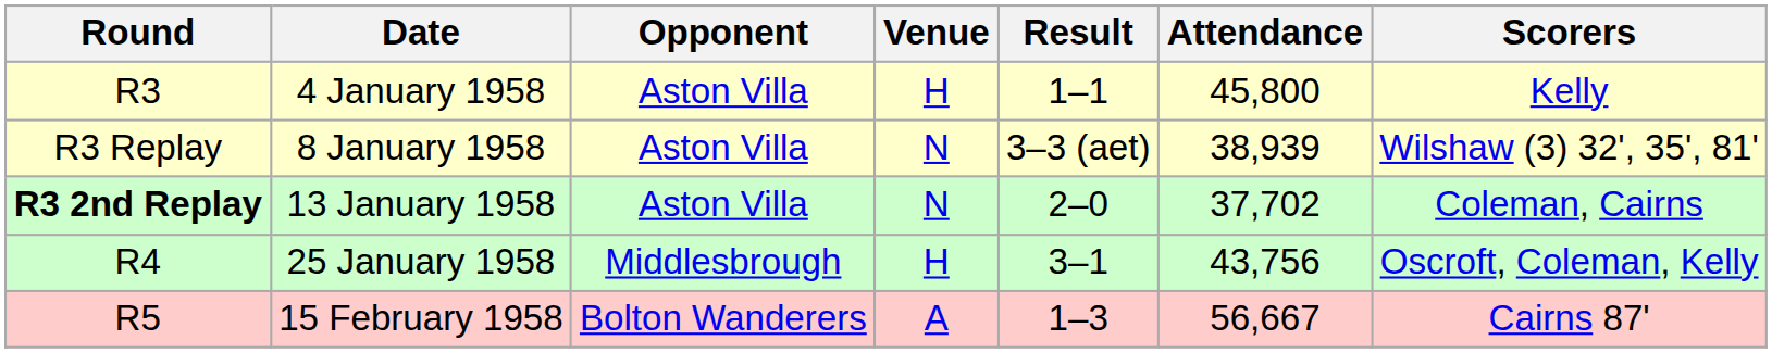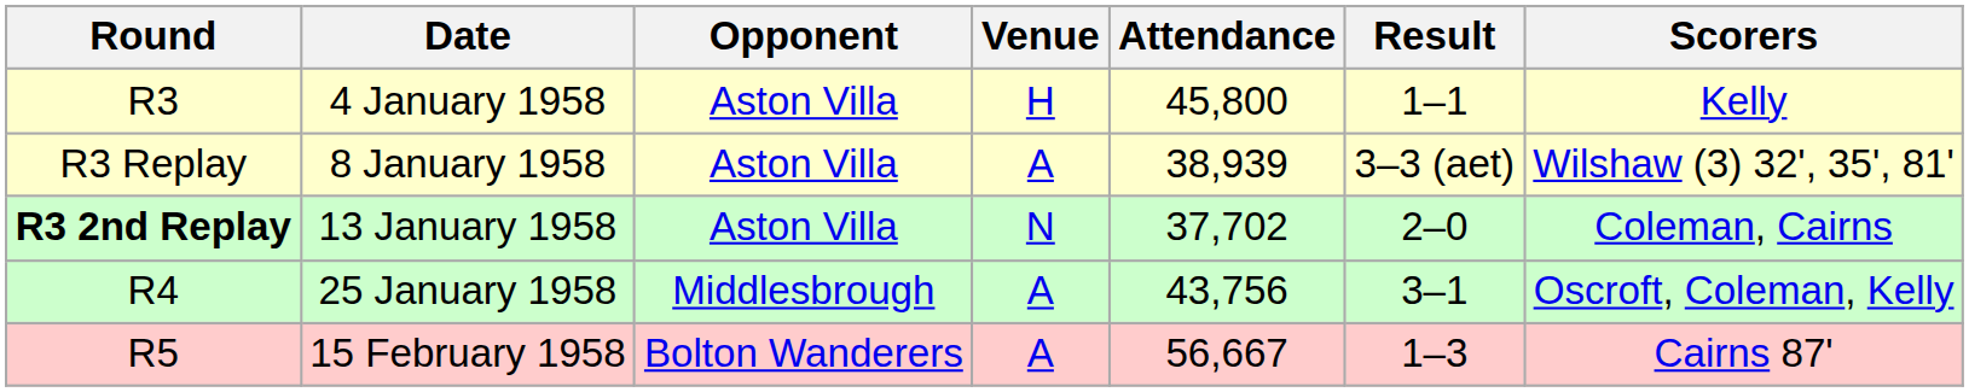columns swapped: Result <-> Attendance
8 January 1958 | Venue: N -> A
25 January 1958 | Venue: H -> A
